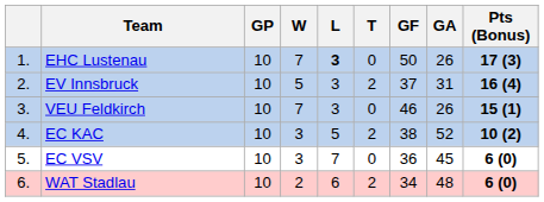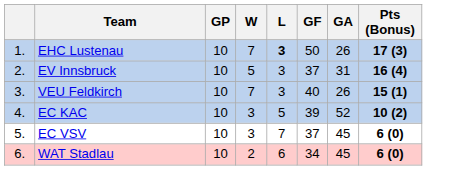- column: T | 0 | 2 | 0 | 2 | 0 | 2
VEU Feldkirch | GF: 46 -> 40
EC KAC | GF: 38 -> 39
EC VSV | GF: 36 -> 37
WAT Stadlau | GA: 48 -> 45
